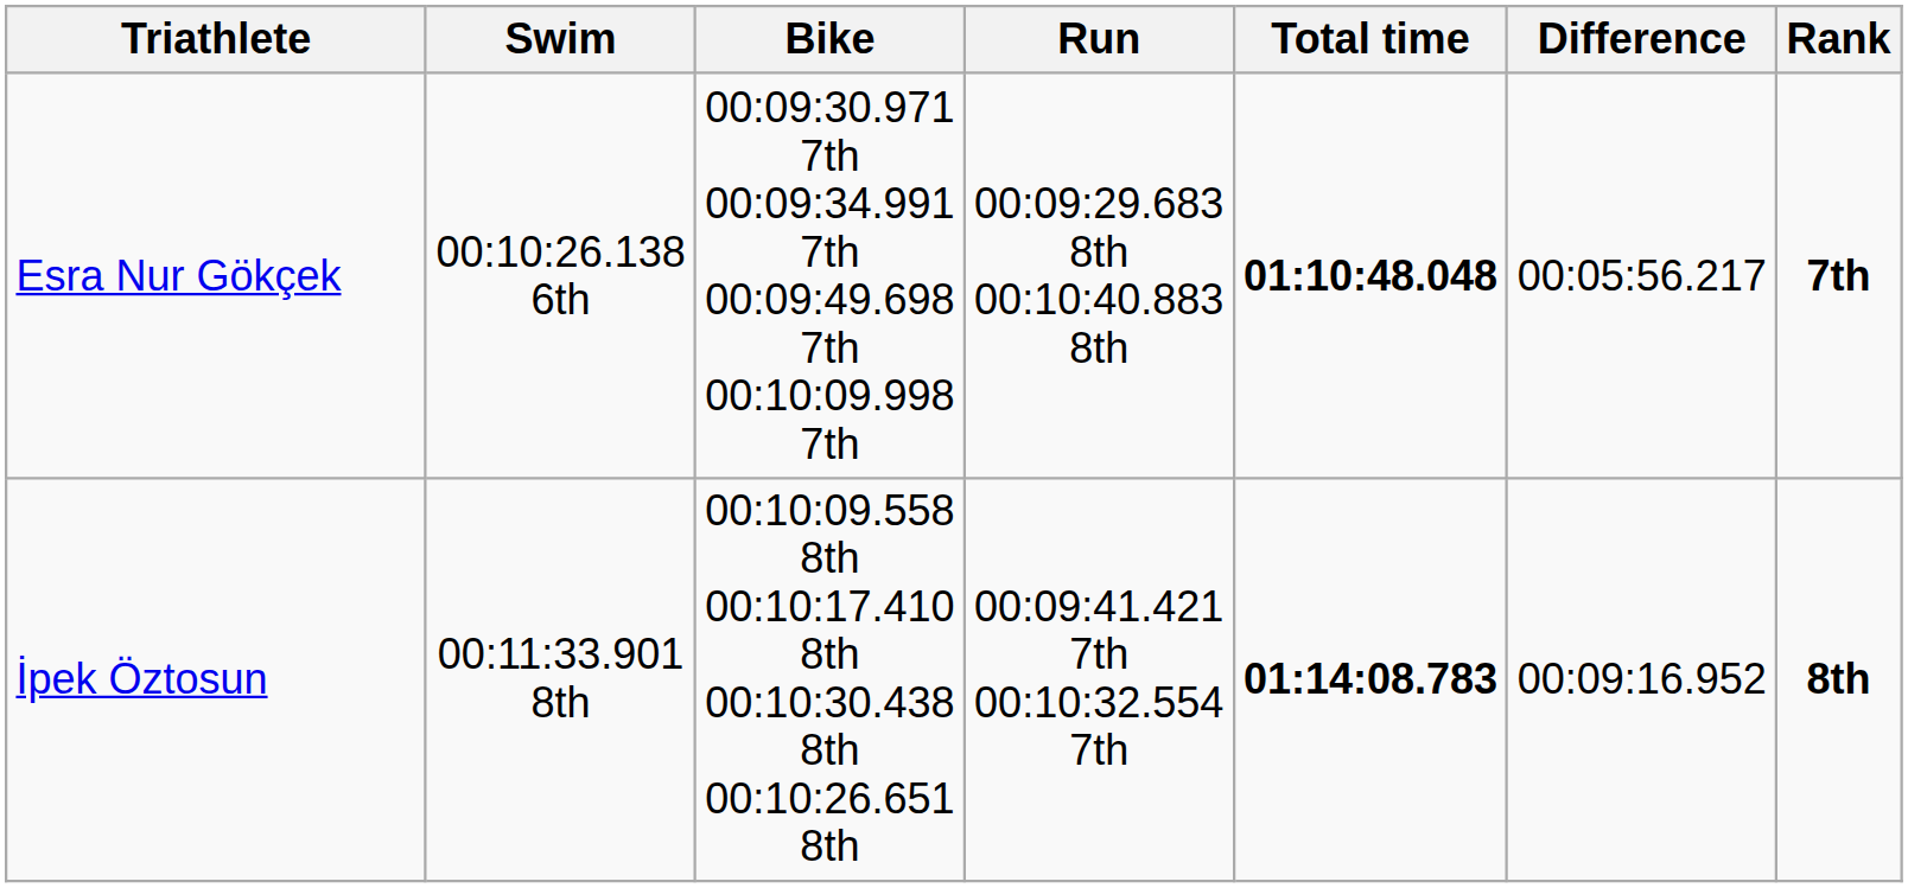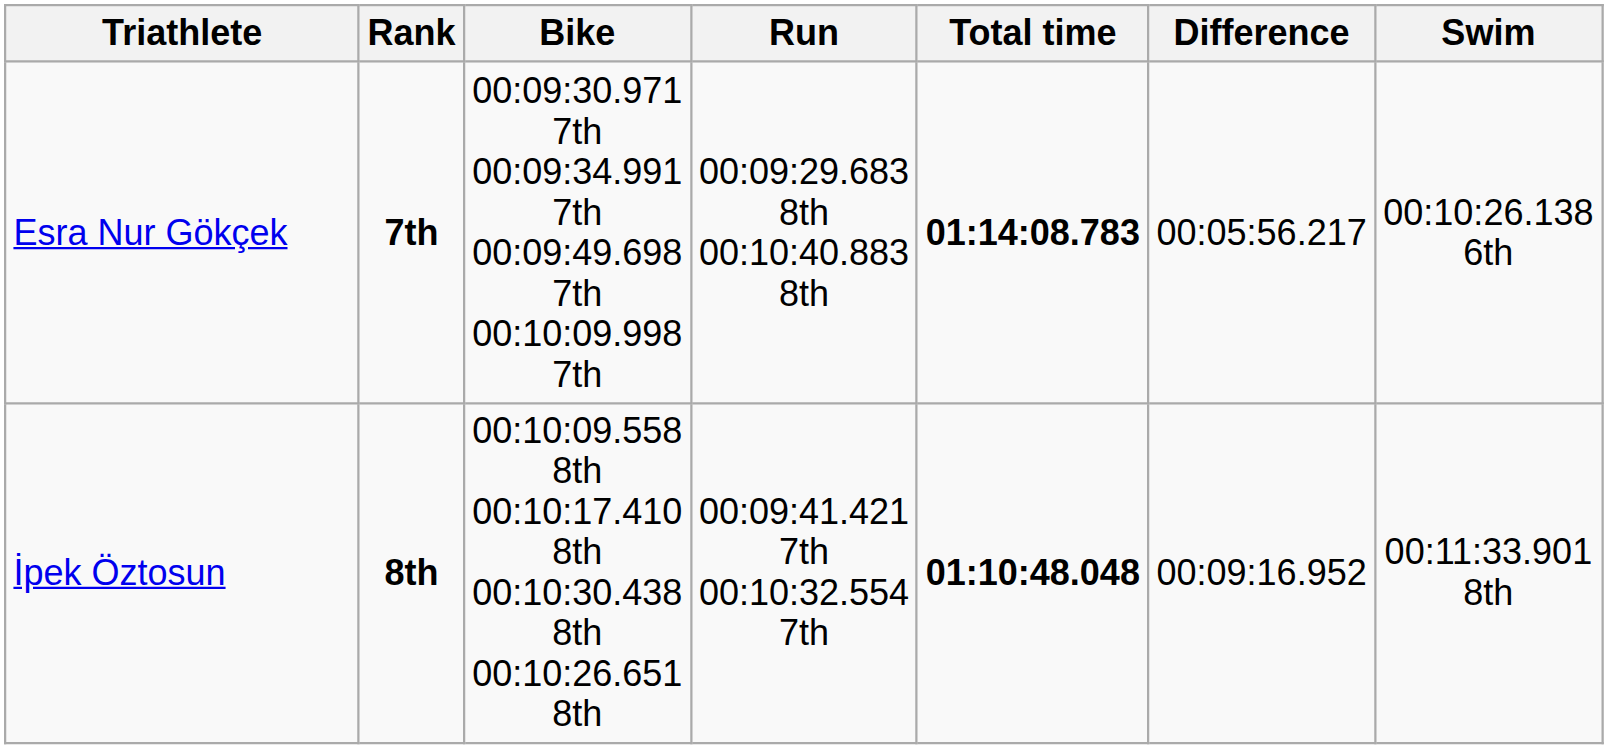columns swapped: Swim <-> Rank
Esra Nur Gökçek | Total time: 01:10:48.048 -> 01:14:08.783
İpek Öztosun | Total time: 01:14:08.783 -> 01:10:48.048
